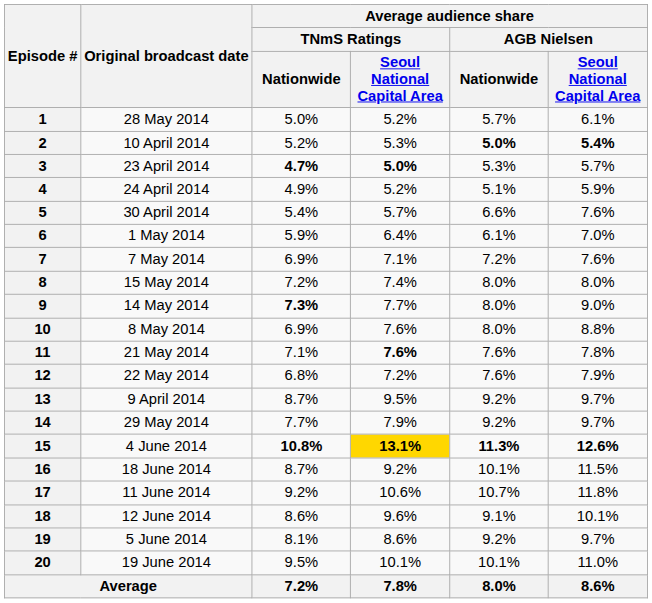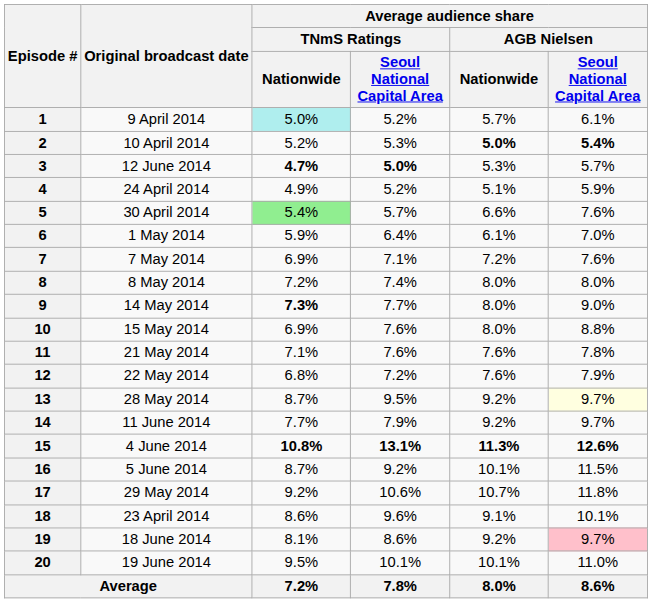1 | Original broadcast date: 28 May 2014 -> 9 April 2014
1 | Average audience share / TNmS Ratings / Nationwide: no background -> paleturquoise background
3 | Original broadcast date: 23 April 2014 -> 12 June 2014
5 | Average audience share / TNmS Ratings / Nationwide: no background -> lightgreen background
8 | Original broadcast date: 15 May 2014 -> 8 May 2014
10 | Original broadcast date: 8 May 2014 -> 15 May 2014
11 | column 4: bold -> normal
13 | Original broadcast date: 9 April 2014 -> 28 May 2014
13 | column 6: no background -> lightyellow background
14 | Original broadcast date: 29 May 2014 -> 11 June 2014
15 | column 4: gold background -> no background
16 | Original broadcast date: 18 June 2014 -> 5 June 2014
17 | Original broadcast date: 11 June 2014 -> 29 May 2014
18 | Original broadcast date: 12 June 2014 -> 23 April 2014
19 | Original broadcast date: 5 June 2014 -> 18 June 2014
19 | column 6: no background -> pink background
